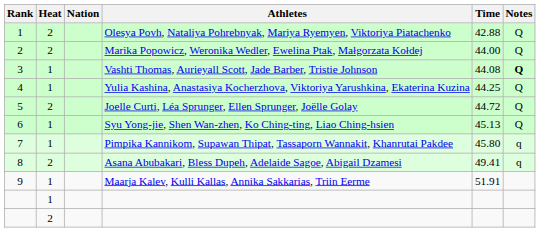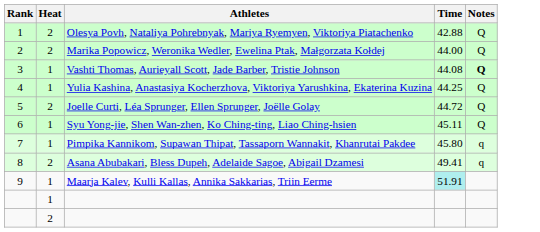- column: Nation
Syu Yong-jie, Shen Wan-zhen, Ko Ching-ting, Liao Ching-hsien | Time: 45.13 -> 45.11
Maarja Kalev, Kulli Kallas, Annika Sakkarias, Triin Eerme | Time: no background -> paleturquoise background
